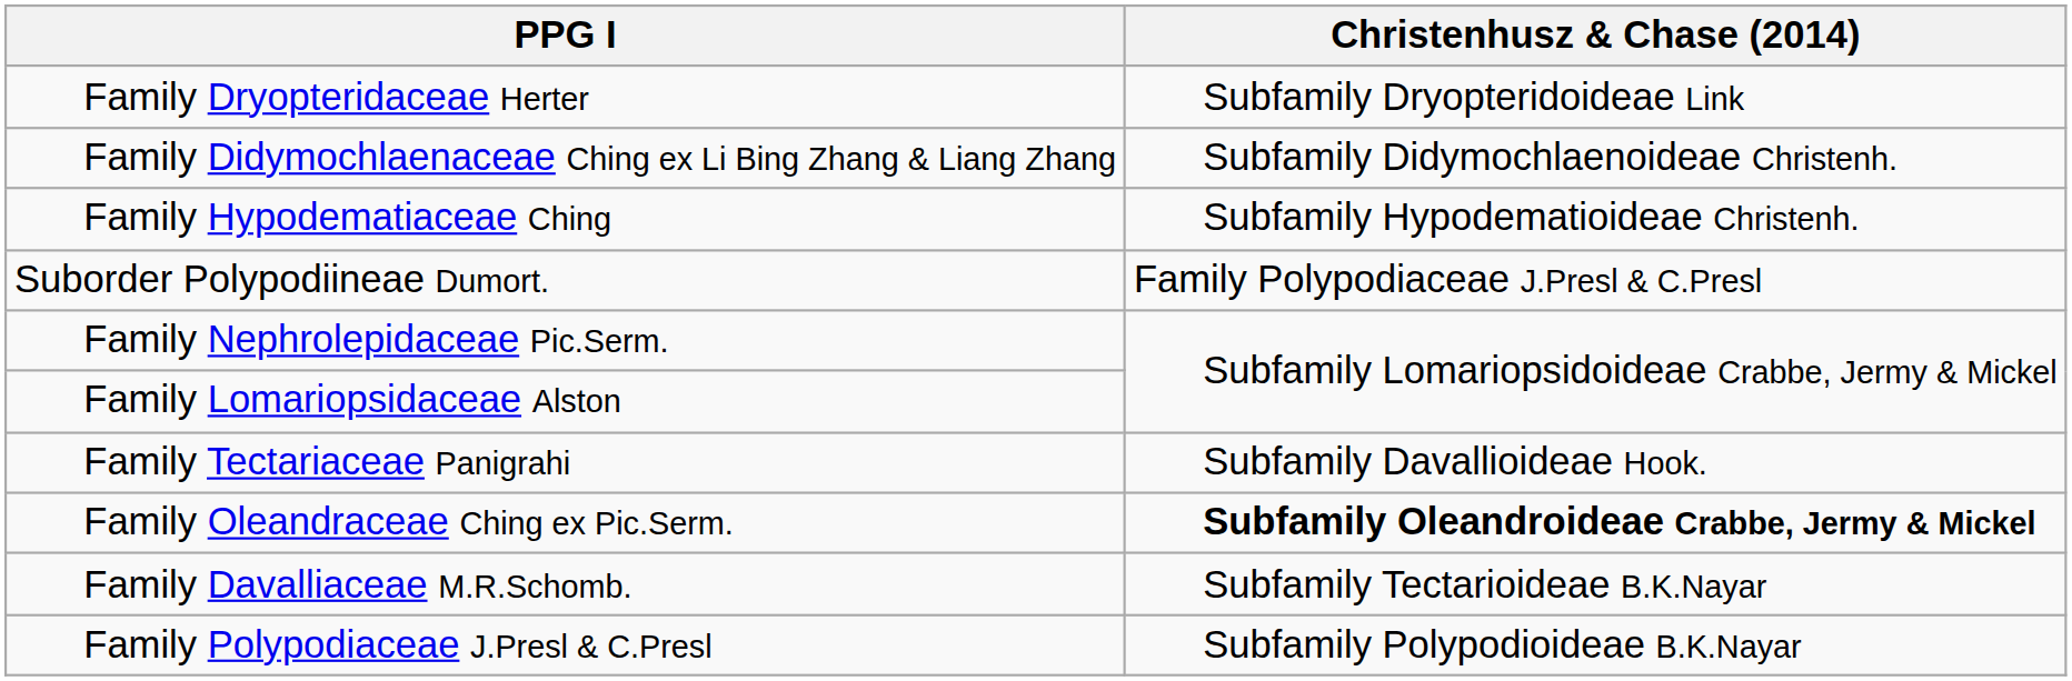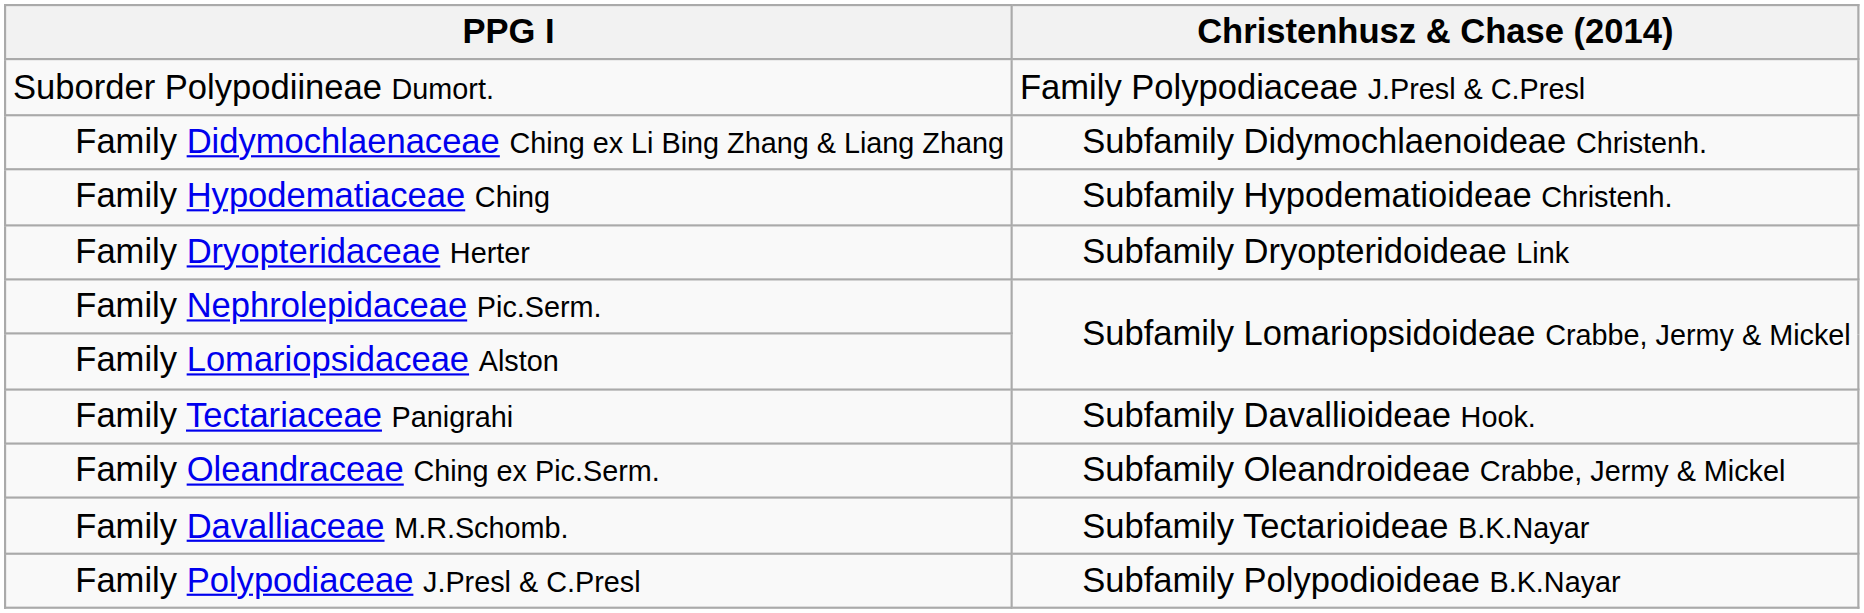rows swapped: Suborder Polypodiineae Dumort. <-> Family Dryopteridaceae Herter
Family Oleandraceae Ching ex Pic.Serm. | Christenhusz & Chase (2014): bold -> normal
